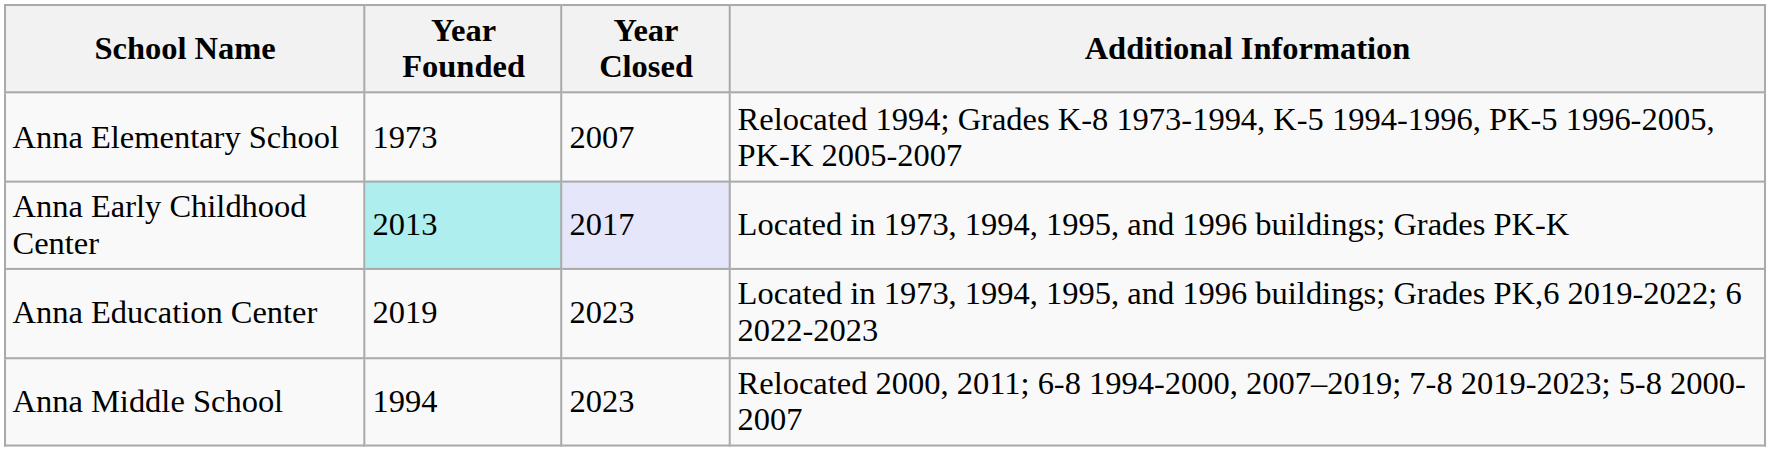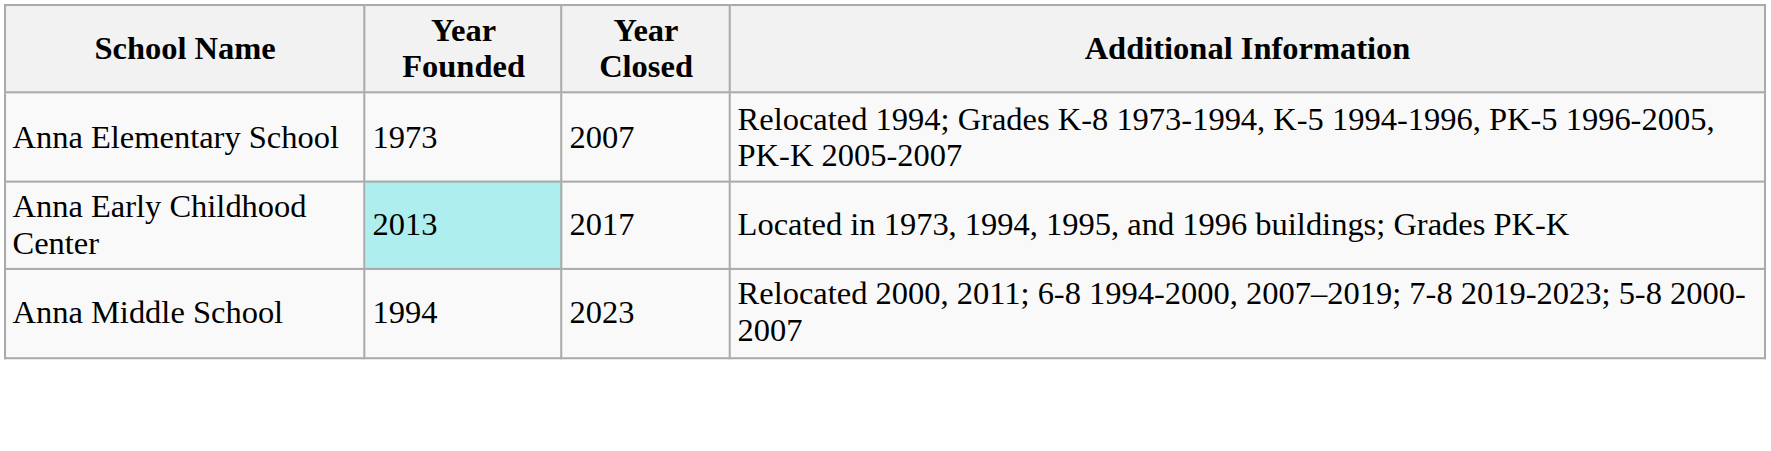Anna Early Childhood Center | Year Closed: lavender background -> no background
- row: Anna Education Center | 2019 | 2023 | Located in 1973, 1994, 1995, and 1996 buildings; Grades PK,6 2019-2022; 6 2022-2023
